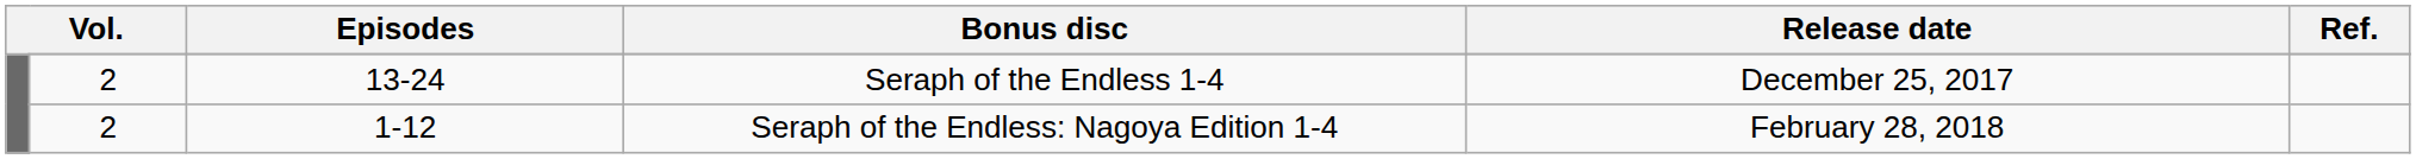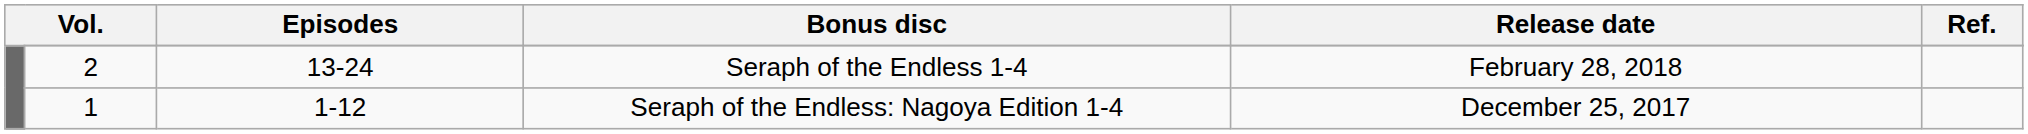Seraph of the Endless 1-4 | Release date: December 25, 2017 -> February 28, 2018
Seraph of the Endless: Nagoya Edition 1-4 | column 2: 2 -> 1
Seraph of the Endless: Nagoya Edition 1-4 | Release date: February 28, 2018 -> December 25, 2017
